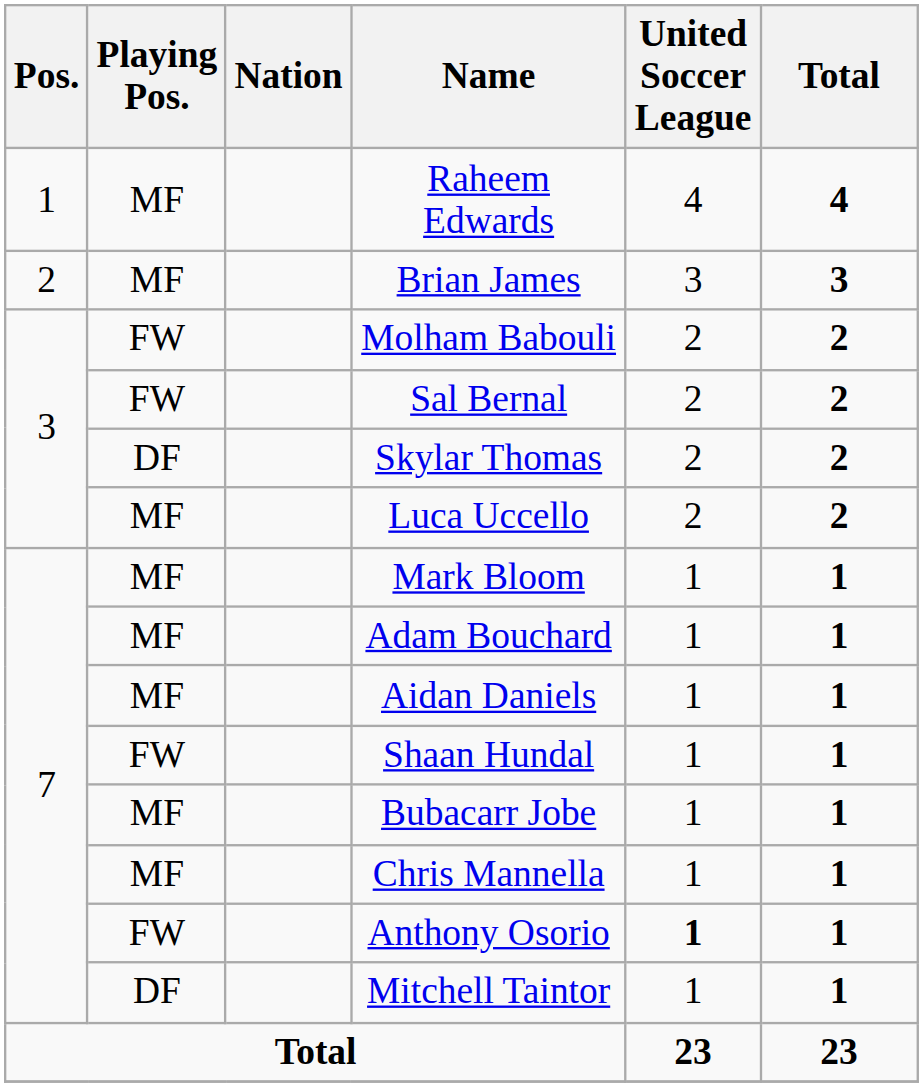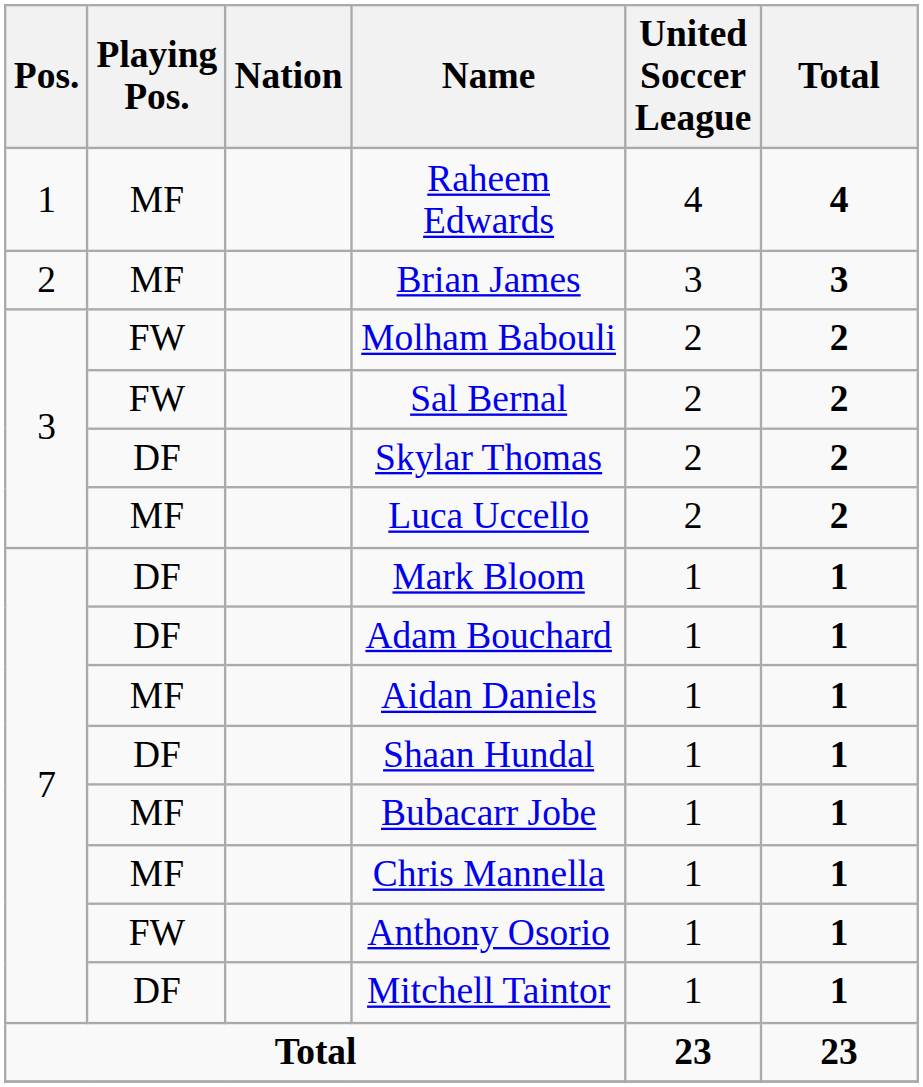Mark Bloom | Playing Pos.: MF -> DF
Adam Bouchard | Playing Pos.: MF -> DF
Shaan Hundal | Playing Pos.: FW -> DF
Anthony Osorio | United Soccer League: bold -> normal
